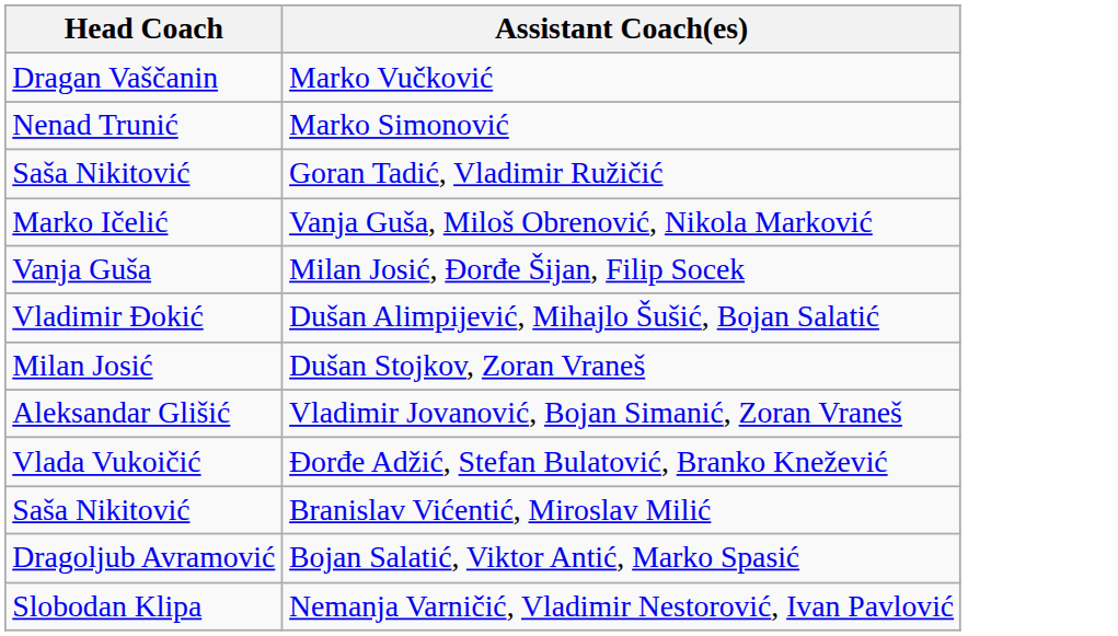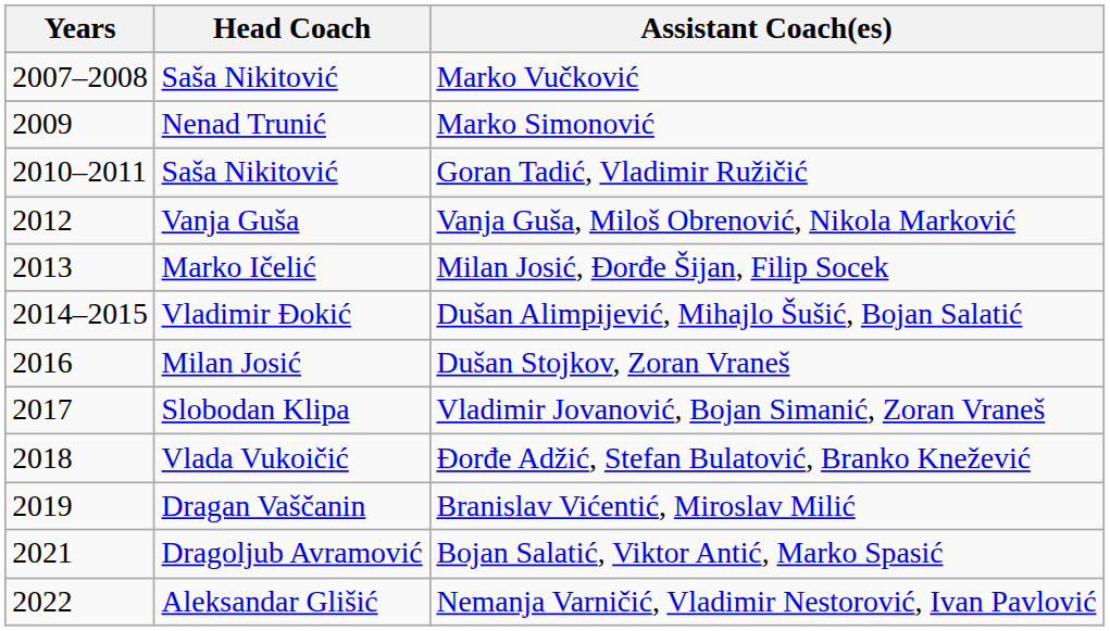+ column: Years | 2007–2008 | 2009 | 2010–2011 | 2012 | 2013 | 2014–2015 | 2016 | 2017 | 2018 | 2019 | 2021 | 2022
Marko Vučković | Head Coach: Dragan Vaščanin -> Saša Nikitović
Vanja Guša, Miloš Obrenović, Nikola Marković | Head Coach: Marko Ičelić -> Vanja Guša
Milan Josić, Đorđe Šijan, Filip Socek | Head Coach: Vanja Guša -> Marko Ičelić
Vladimir Jovanović, Bojan Simanić, Zoran Vraneš | Head Coach: Aleksandar Glišić -> Slobodan Klipa
Branislav Vićentić, Miroslav Milić | Head Coach: Saša Nikitović -> Dragan Vaščanin
Nemanja Varničić, Vladimir Nestorović, Ivan Pavlović | Head Coach: Slobodan Klipa -> Aleksandar Glišić
